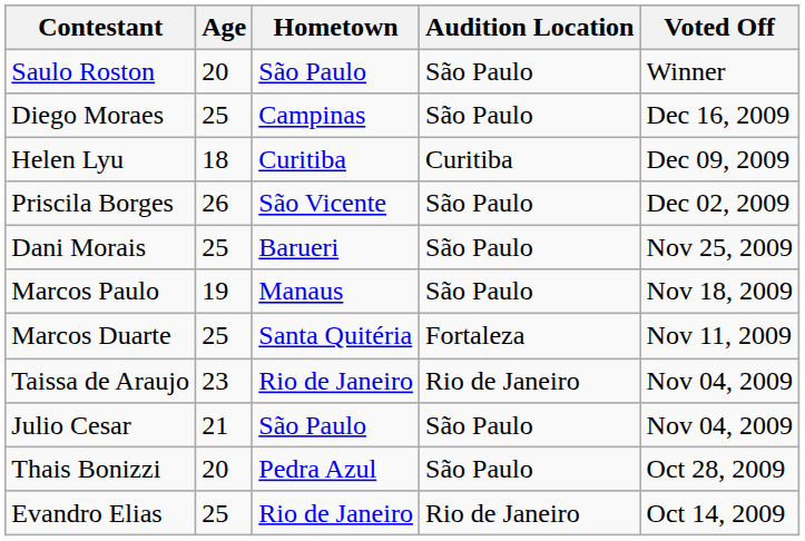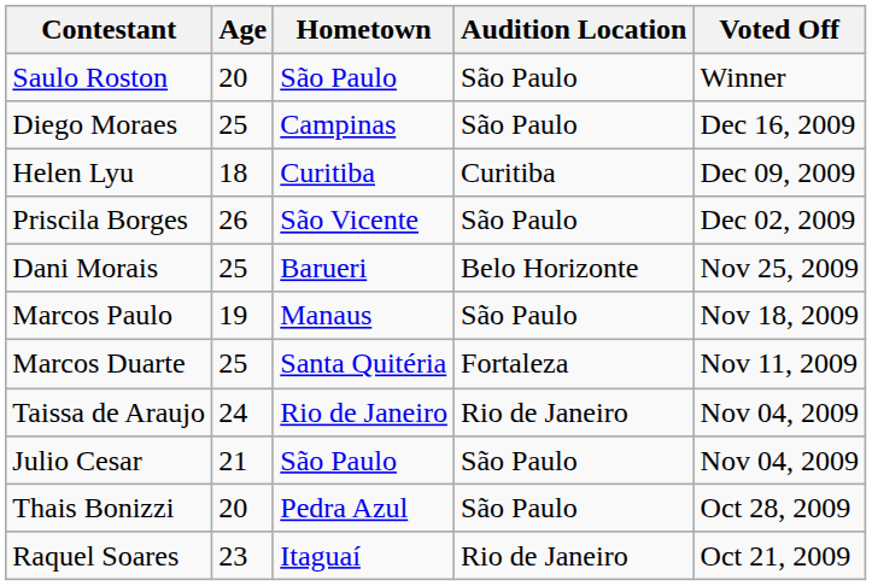Dani Morais | Audition Location: São Paulo -> Belo Horizonte
Taissa de Araujo | Age: 23 -> 24
+ row: Raquel Soares | 23 | Itaguaí | Rio de Janeiro | Oct 21, 2009
- row: Evandro Elias | 25 | Rio de Janeiro | Rio de Janeiro | Oct 14, 2009
